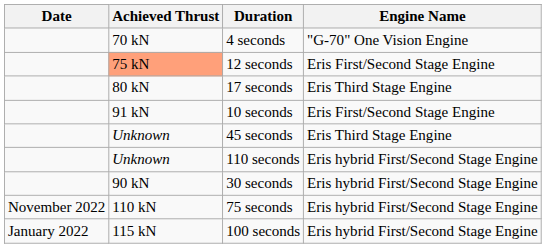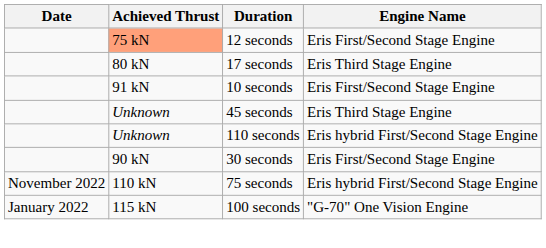- row: 70 kN | 4 seconds | "G-70" One Vision Engine
30 seconds | Engine Name: Eris hybrid First/Second Stage Engine -> Eris First/Second Stage Engine
100 seconds | Engine Name: Eris hybrid First/Second Stage Engine -> "G-70" One Vision Engine
